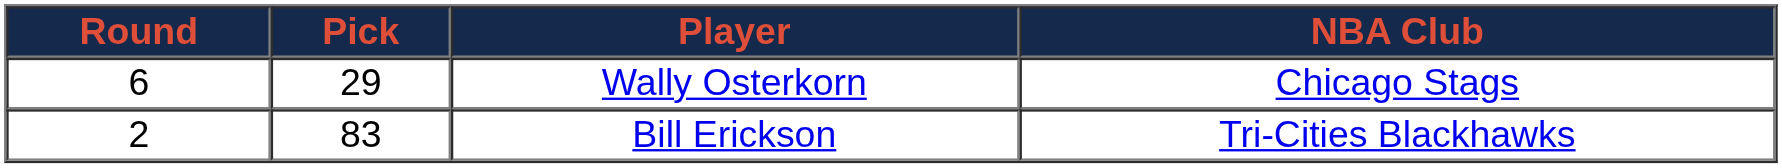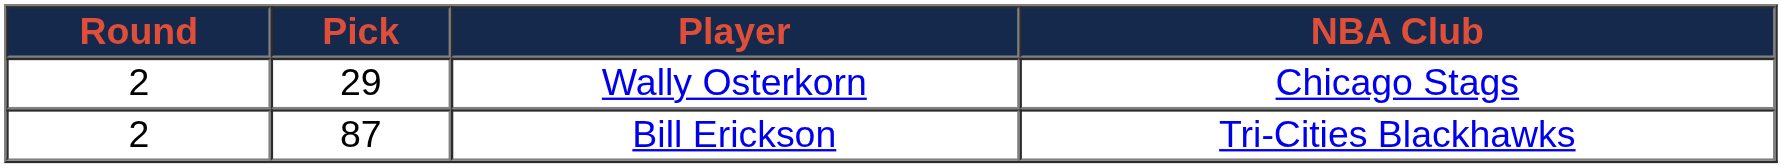Wally Osterkorn | Round: 6 -> 2
Bill Erickson | Pick: 83 -> 87
